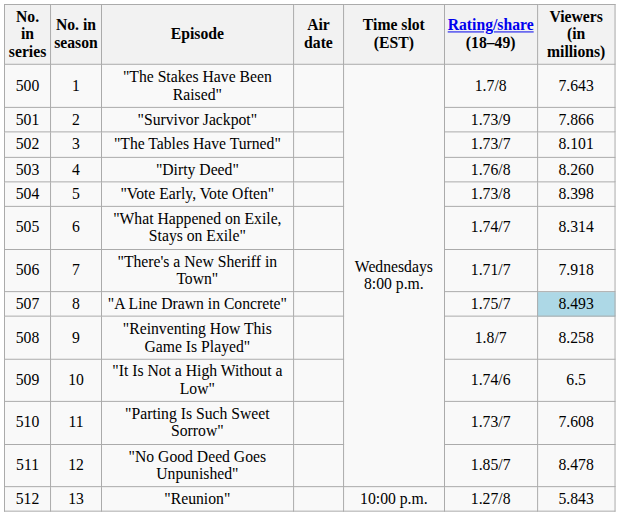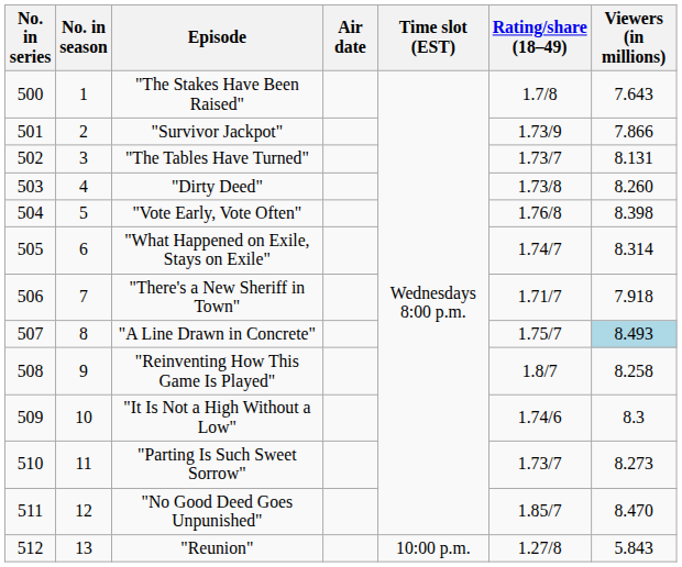"The Tables Have Turned" | Viewers (in millions): 8.101 -> 8.131
"Dirty Deed" | Rating/share (18–49): 1.76/8 -> 1.73/8
"Vote Early, Vote Often" | Rating/share (18–49): 1.73/8 -> 1.76/8
"It Is Not a High Without a Low" | Viewers (in millions): 6.5 -> 8.3
"Parting Is Such Sweet Sorrow" | Viewers (in millions): 7.608 -> 8.273
"No Good Deed Goes Unpunished" | Viewers (in millions): 8.478 -> 8.470
